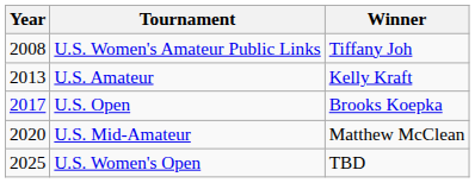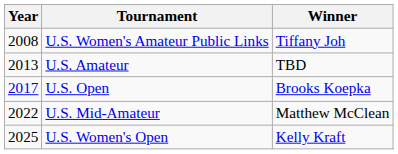U.S. Amateur | Winner: Kelly Kraft -> TBD
U.S. Mid-Amateur | Year: 2020 -> 2022
U.S. Women's Open | Winner: TBD -> Kelly Kraft
